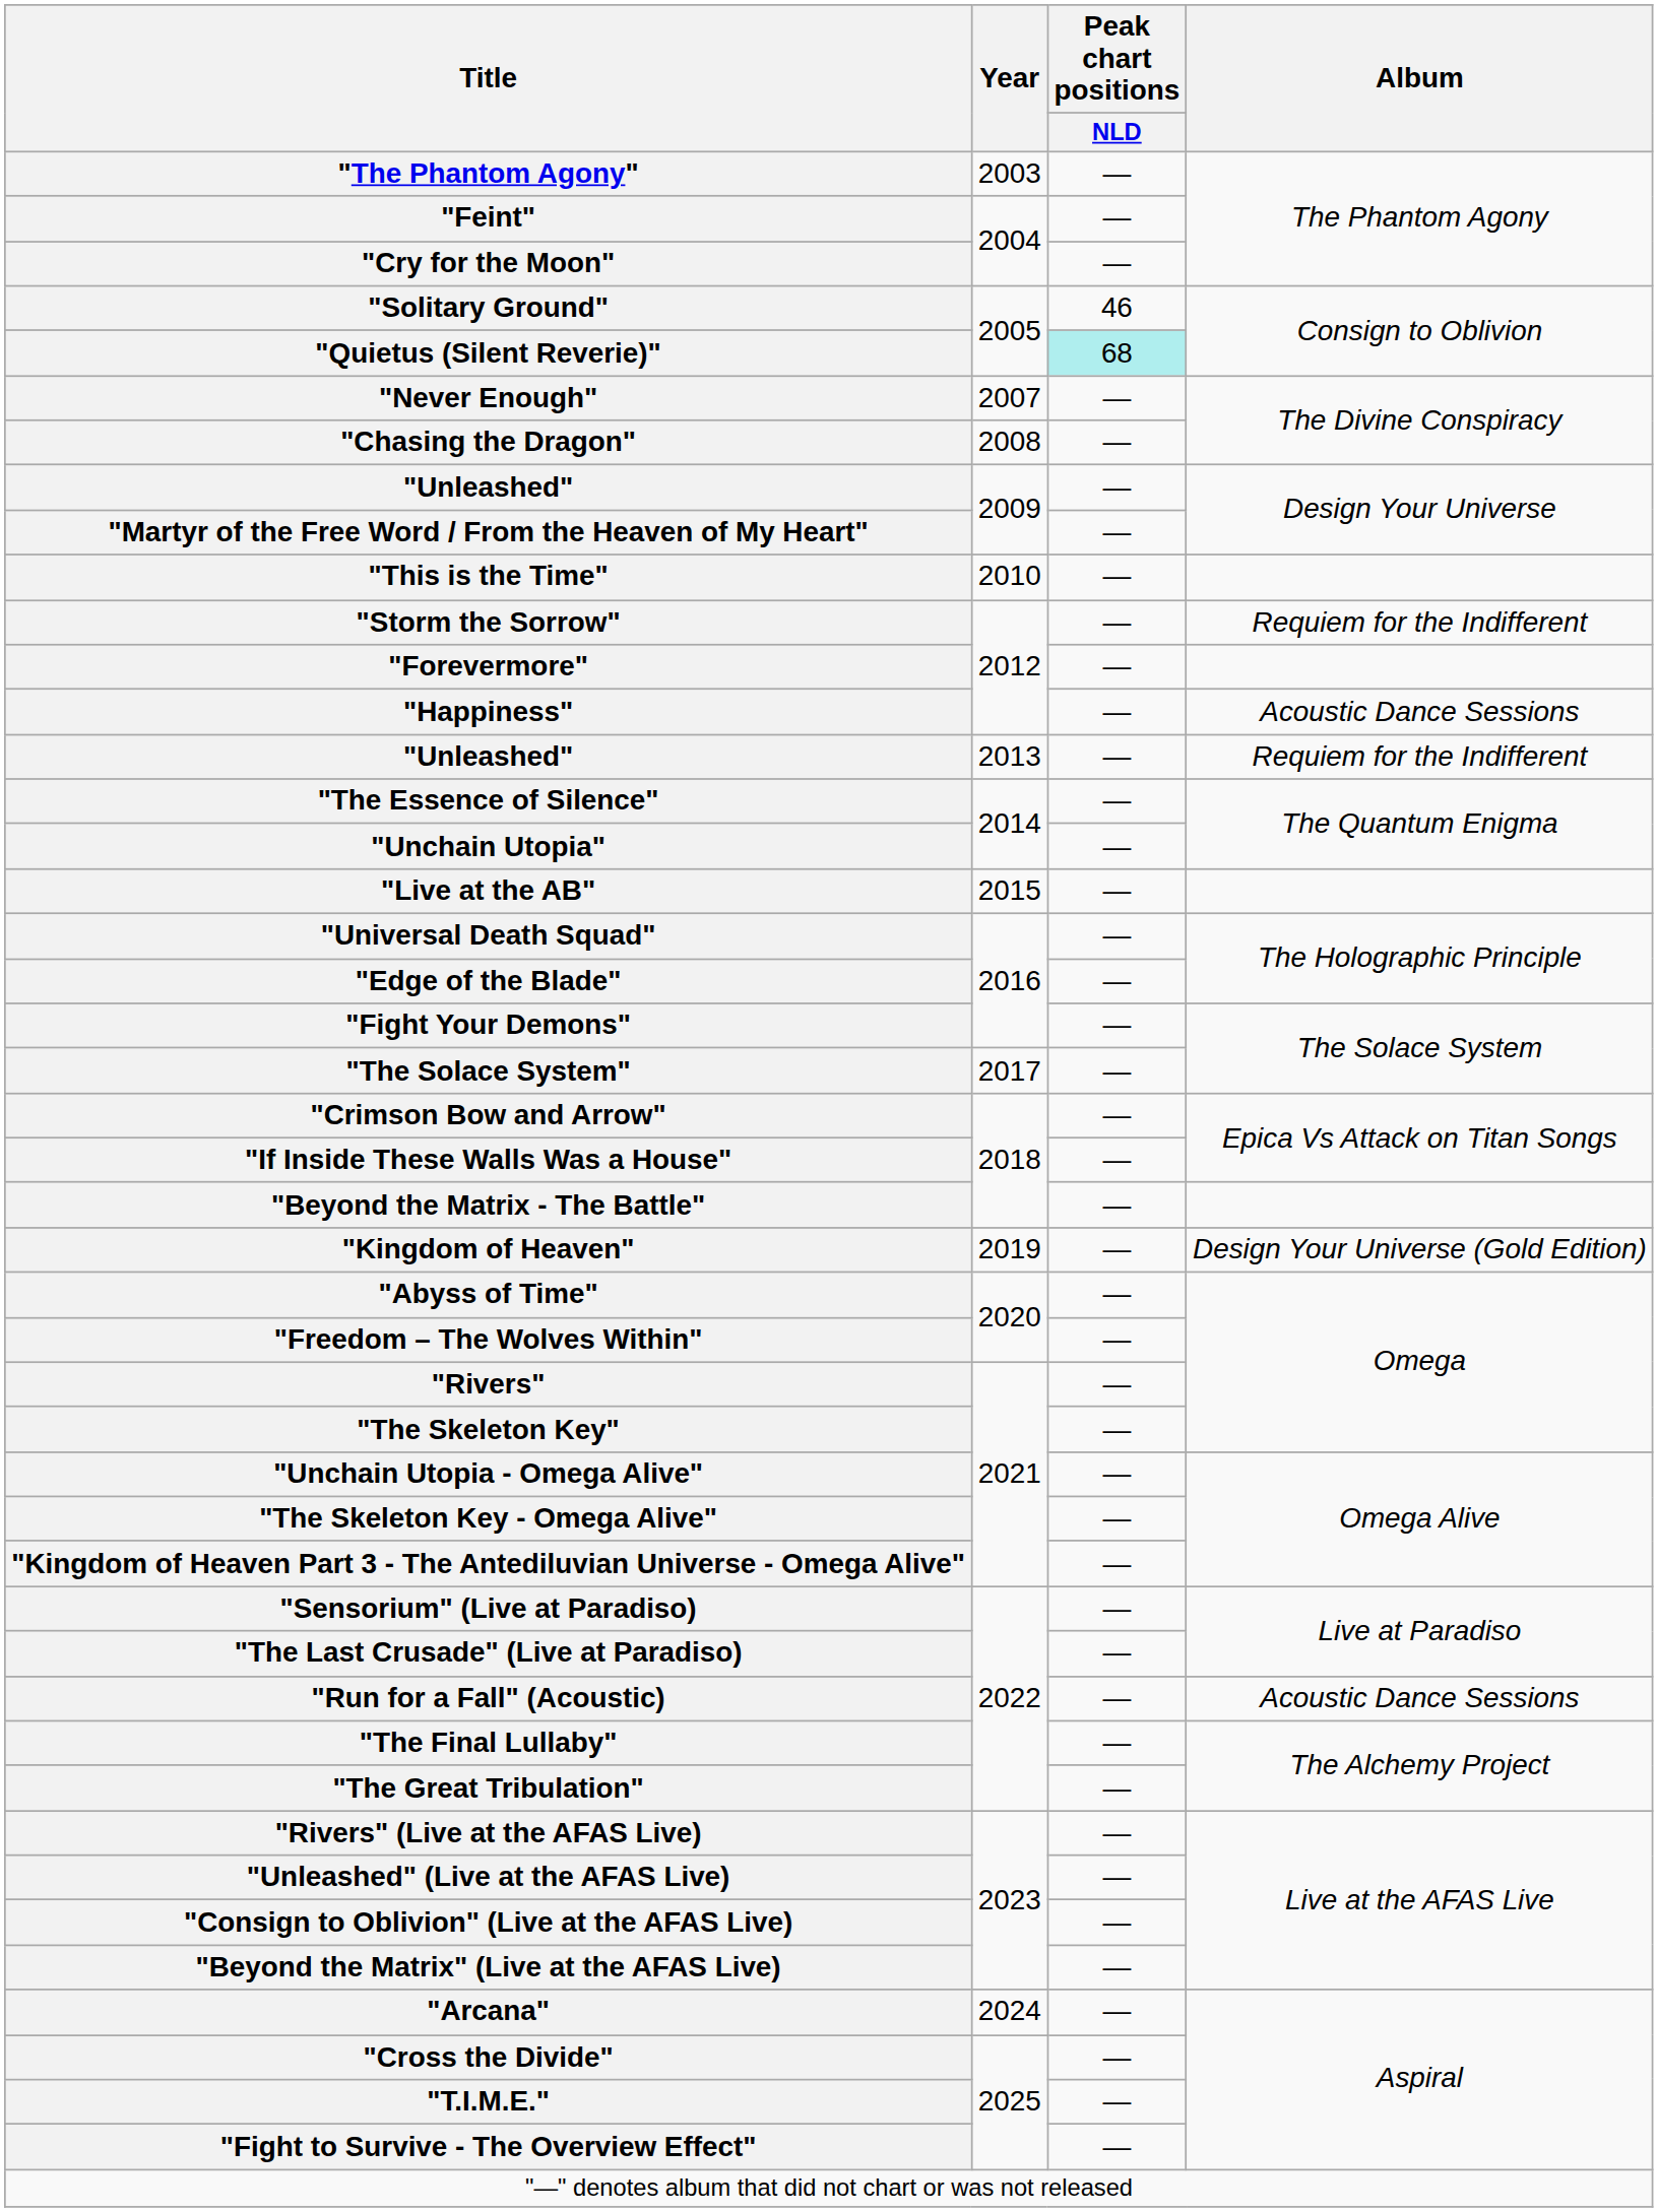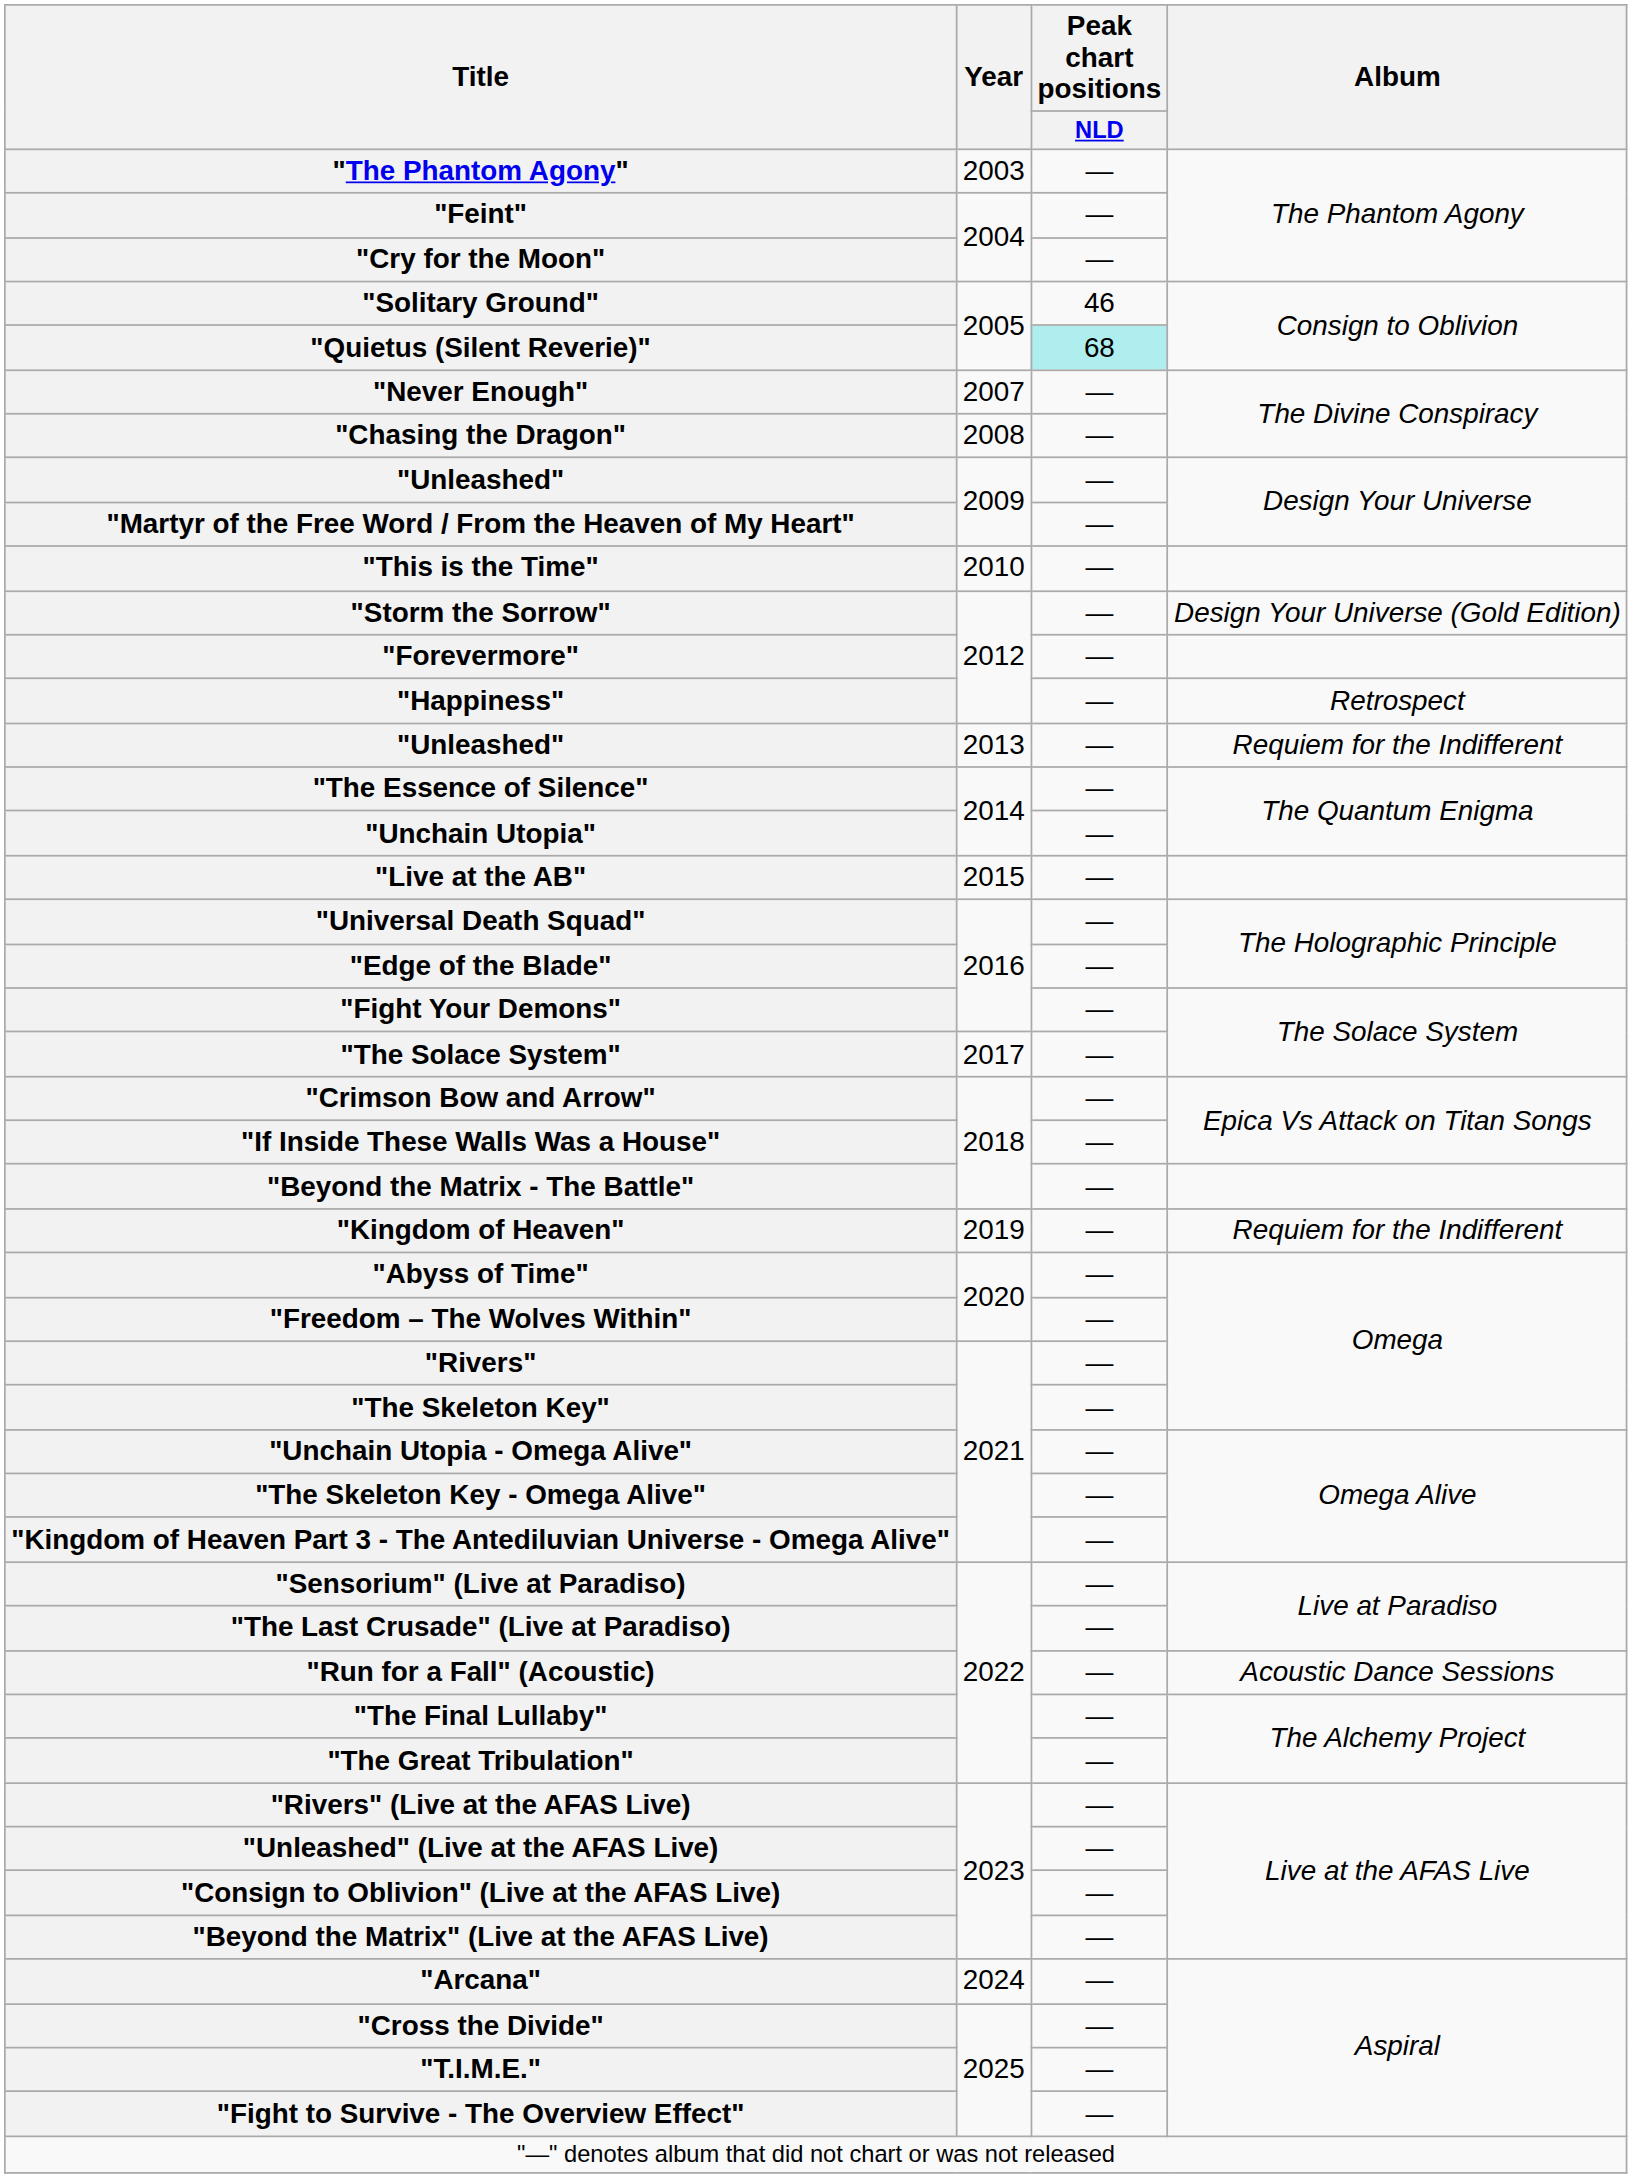"Storm the Sorrow" | Album: Requiem for the Indifferent -> Design Your Universe (Gold Edition)
"Happiness" | Album: Acoustic Dance Sessions -> Retrospect
"Kingdom of Heaven" | Album: Design Your Universe (Gold Edition) -> Requiem for the Indifferent
